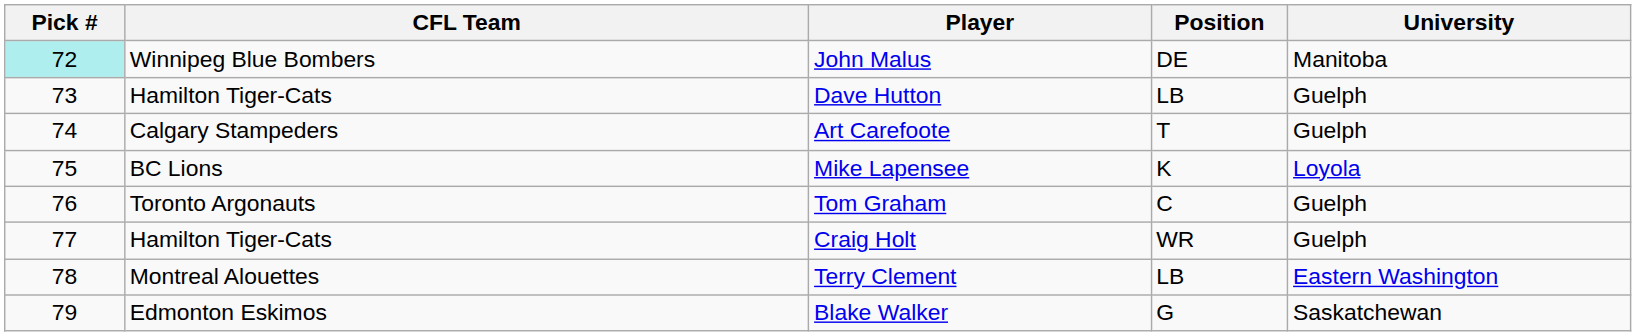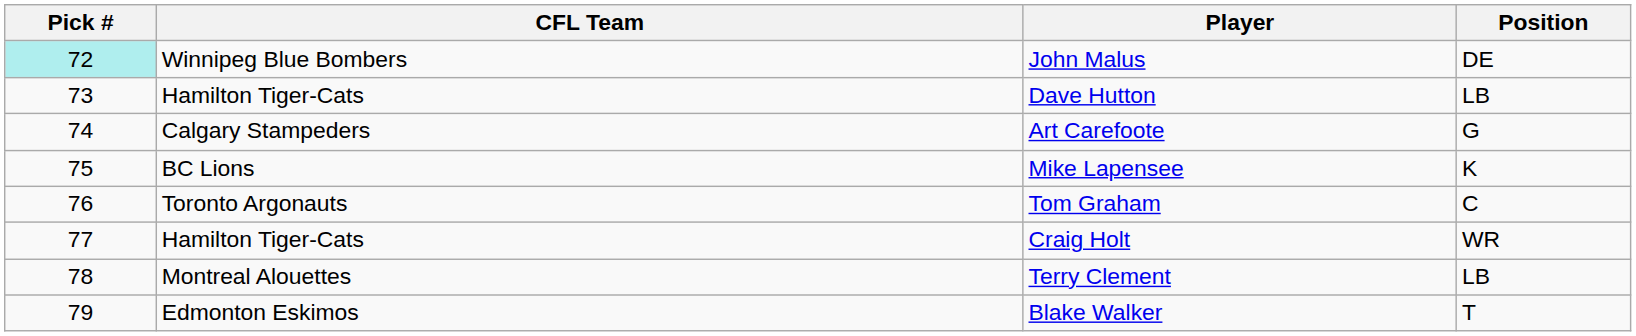- column: University | Manitoba | Guelph | Guelph | Loyola | Guelph | Guelph | Eastern Washington | Saskatchewan
Art Carefoote | Position: T -> G
Blake Walker | Position: G -> T
